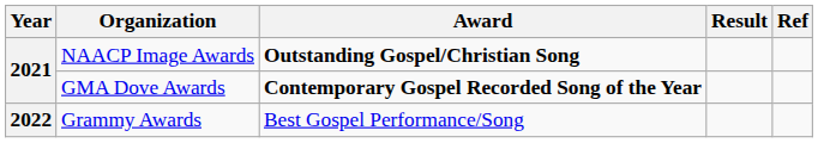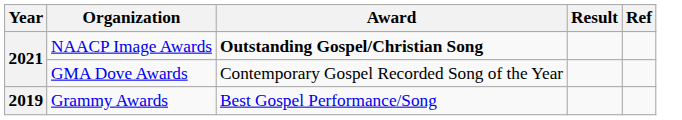GMA Dove Awards | Award: bold -> normal
Grammy Awards | Year: 2022 -> 2019
